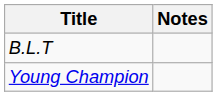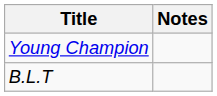rows swapped: B.L.T <-> Young Champion
